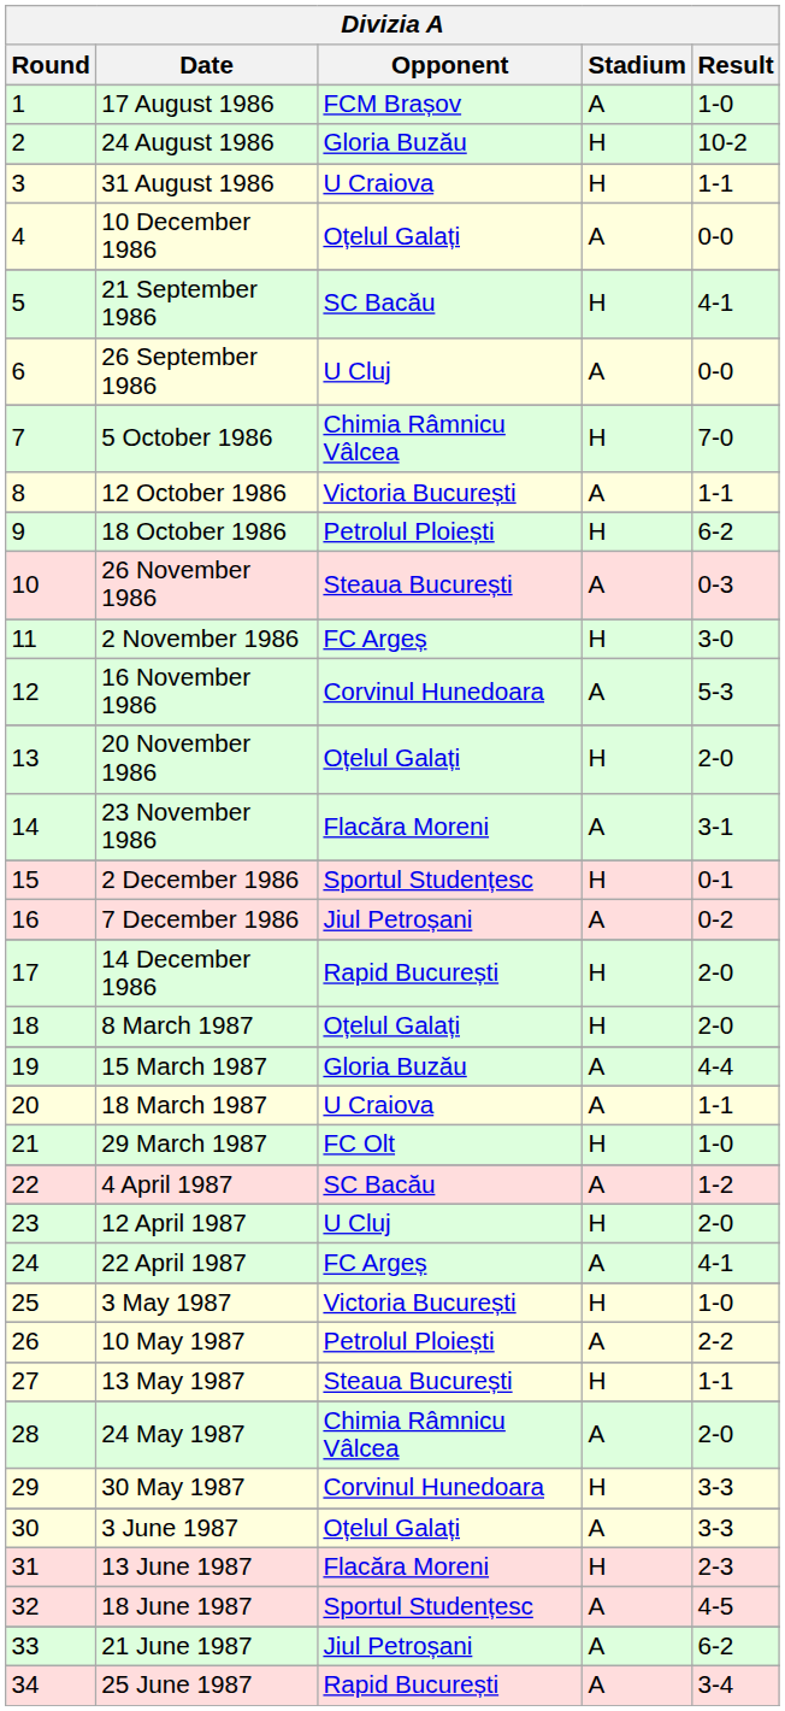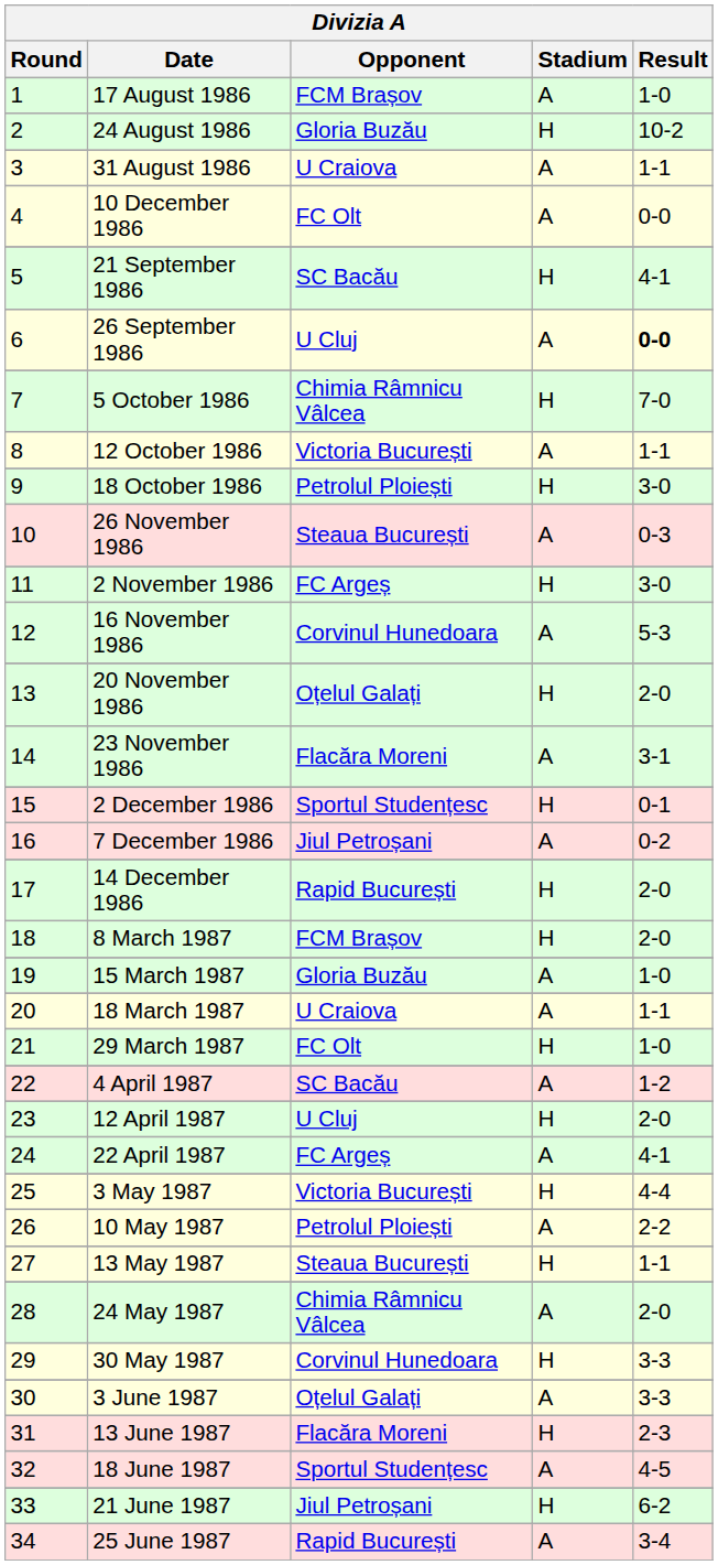31 August 1986 | Stadium: H -> A
10 December 1986 | Opponent: Oțelul Galați -> FC Olt
26 September 1986 | Result: normal -> bold
18 October 1986 | Result: 6-2 -> 3-0
8 March 1987 | Opponent: Oțelul Galați -> FCM Brașov
15 March 1987 | Result: 4-4 -> 1-0
3 May 1987 | Result: 1-0 -> 4-4
21 June 1987 | Stadium: A -> H
